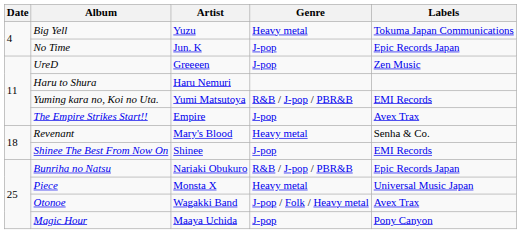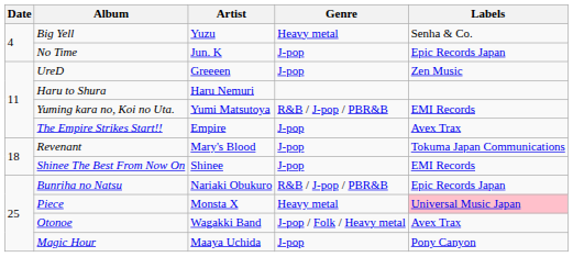Big Yell | Labels: Tokuma Japan Communications -> Senha & Co.
Revenant | Genre: Heavy metal -> J-pop
Revenant | Labels: Senha & Co. -> Tokuma Japan Communications
Piece | Labels: no background -> pink background
